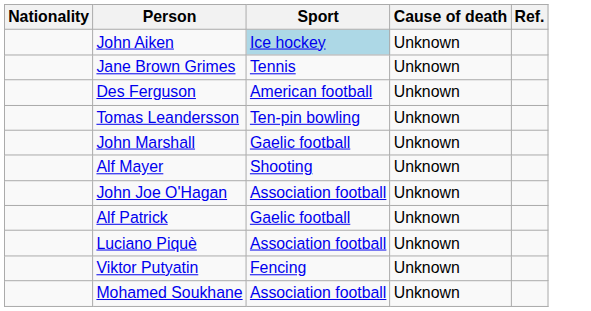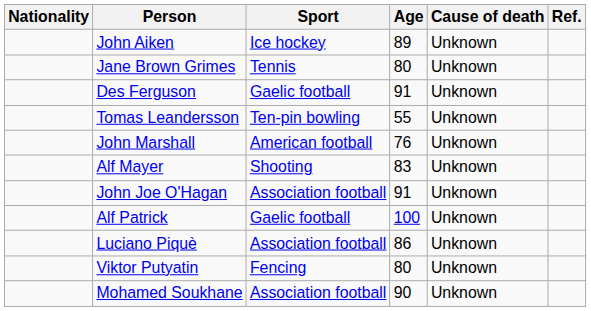+ column: Age | 89 | 80 | 91 | 55 | 76 | 83 | 91 | 100 | 86 | 80 | 90
John Aiken | Sport: lightblue background -> no background
Des Ferguson | Sport: American football -> Gaelic football
John Marshall | Sport: Gaelic football -> American football
